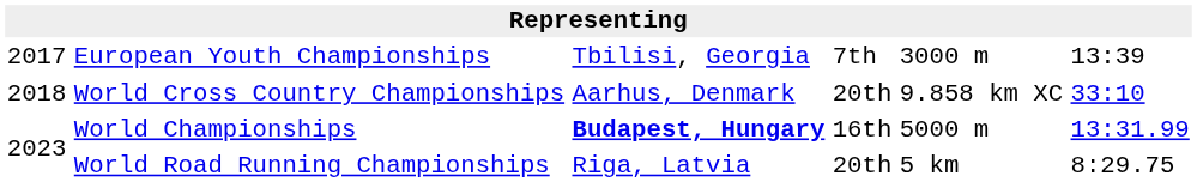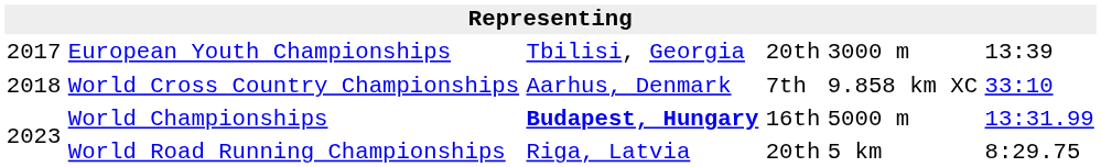European Youth Championships | column 4: 7th -> 20th
World Cross Country Championships | column 4: 20th -> 7th
